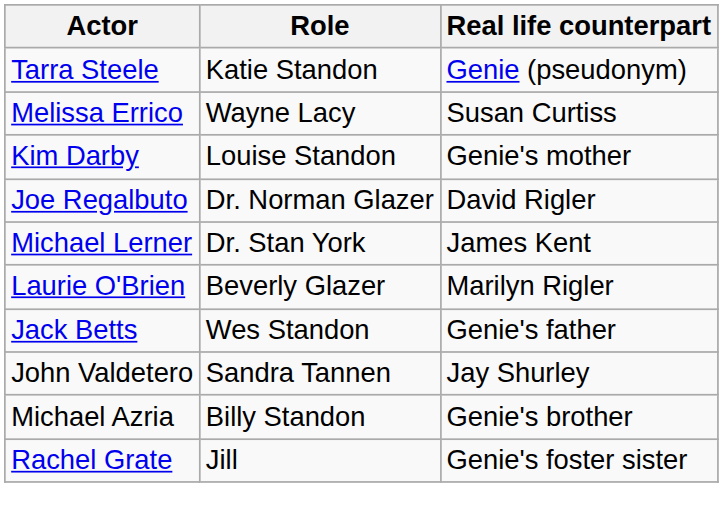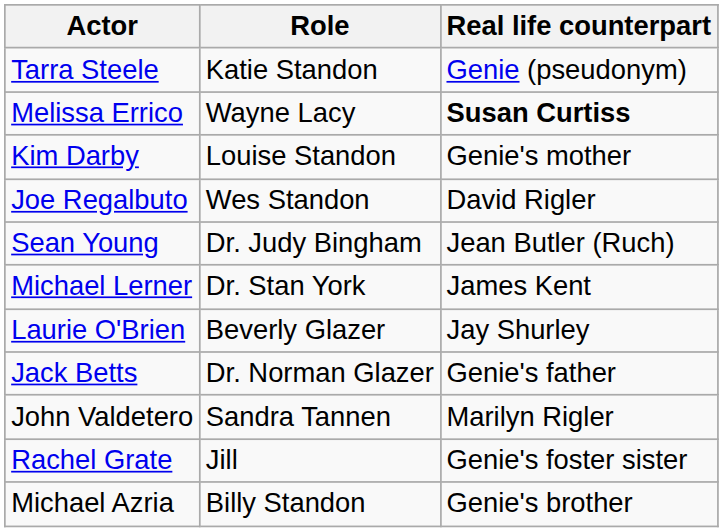Melissa Errico | Real life counterpart: normal -> bold
Joe Regalbuto | Role: Dr. Norman Glazer -> Wes Standon
+ row: Sean Young | Dr. Judy Bingham | Jean Butler (Ruch)
Laurie O'Brien | Real life counterpart: Marilyn Rigler -> Jay Shurley
Jack Betts | Role: Wes Standon -> Dr. Norman Glazer
John Valdetero | Real life counterpart: Jay Shurley -> Marilyn Rigler
rows swapped: Michael Azria <-> Rachel Grate
